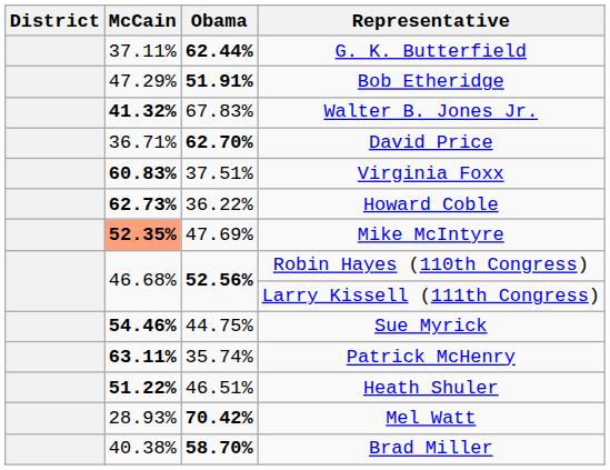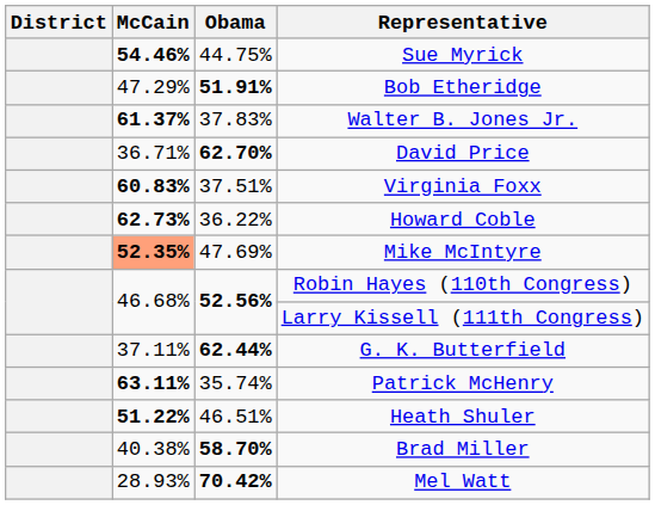rows swapped: G. K. Butterfield <-> Sue Myrick
Walter B. Jones Jr. | McCain: 41.32% -> 61.37%
Walter B. Jones Jr. | Obama: 67.83% -> 37.83%
rows swapped: Mel Watt <-> Brad Miller
